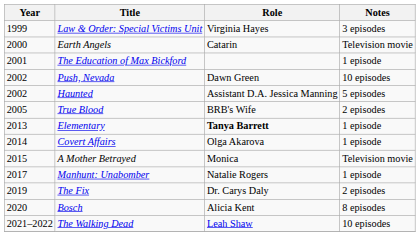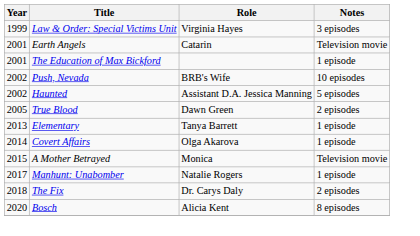Earth Angels | Year: 2000 -> 2001
Push, Nevada | Role: Dawn Green -> BRB's Wife
True Blood | Role: BRB's Wife -> Dawn Green
Elementary | Role: bold -> normal
The Fix | Year: 2019 -> 2018
- row: 2021–2022 | The Walking Dead | Leah Shaw | 10 episodes
